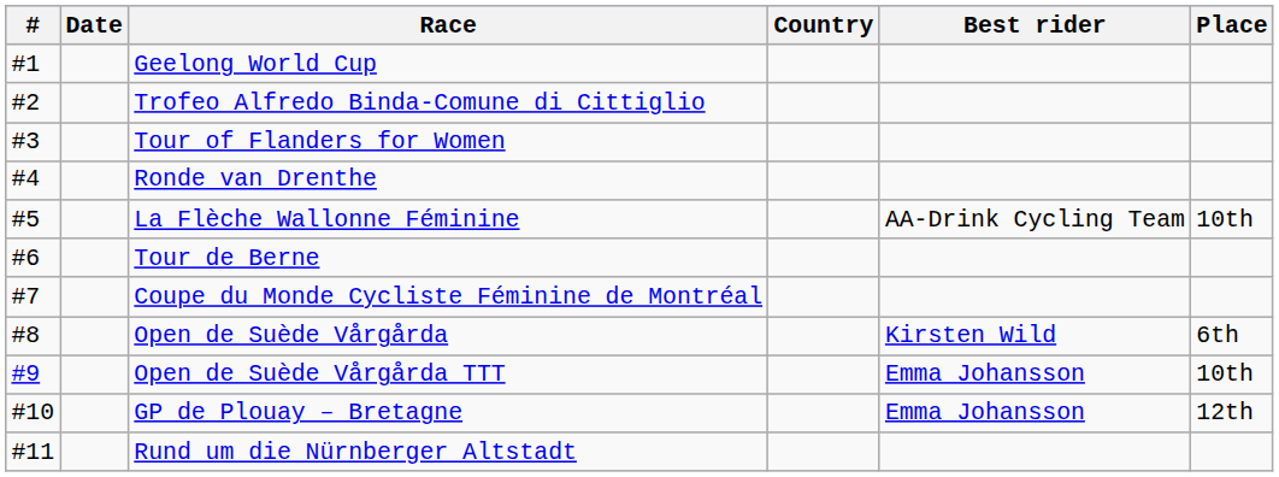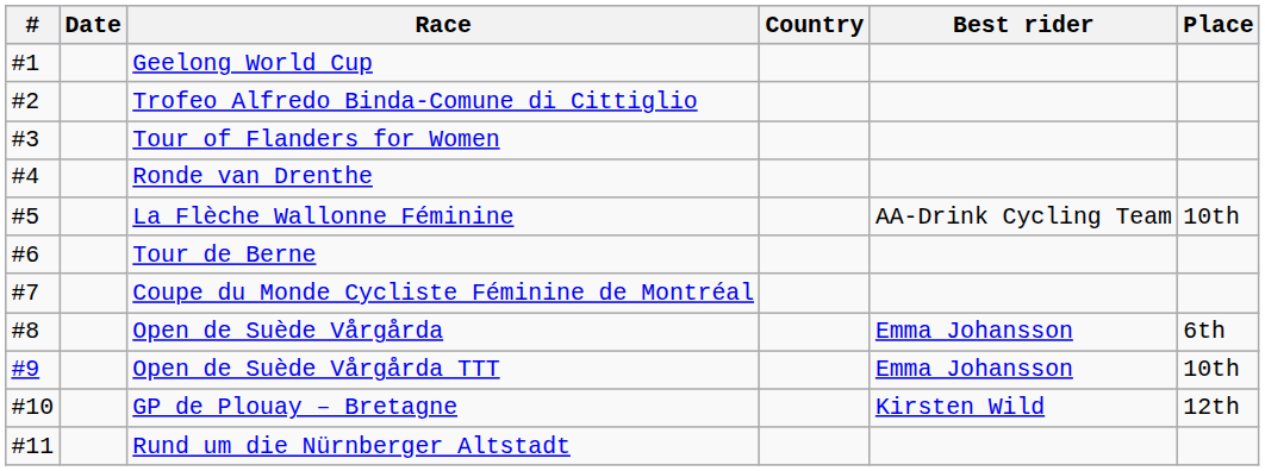Open de Suède Vårgårda | Best rider: Kirsten Wild -> Emma Johansson
GP de Plouay – Bretagne | Best rider: Emma Johansson -> Kirsten Wild
